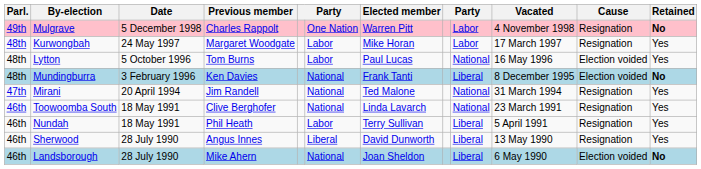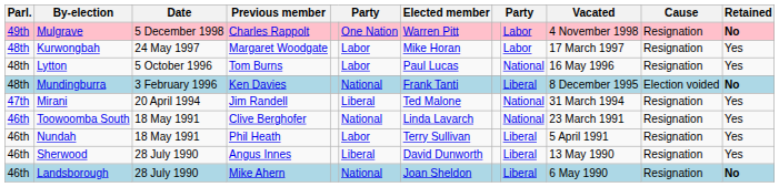Lytton | Cause: Election voided -> Resignation
Mirani | column 6: National -> Liberal
Landsborough | Cause: Election voided -> Resignation
